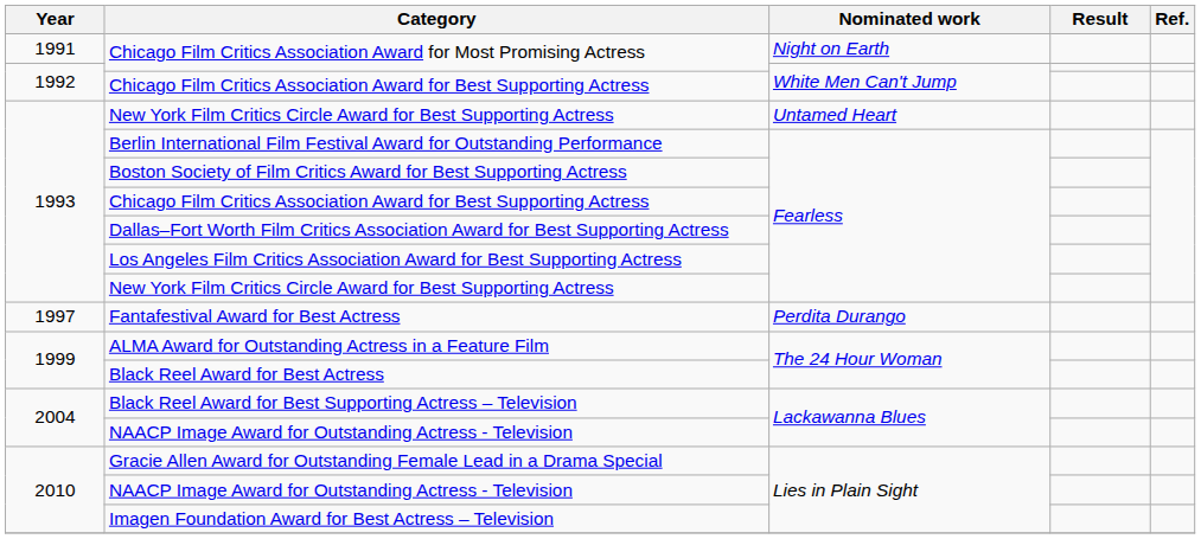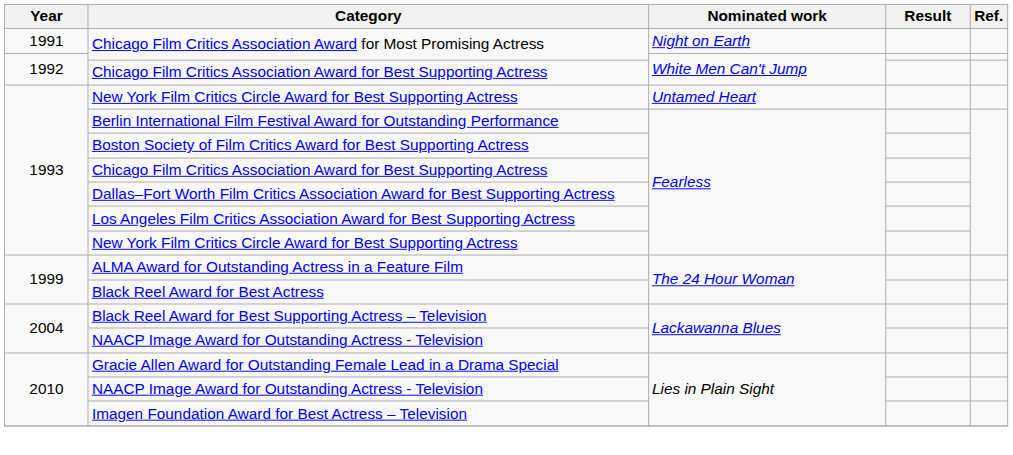- row: 1997 | Fantafestival Award for Best Actress | Perdita Durango
